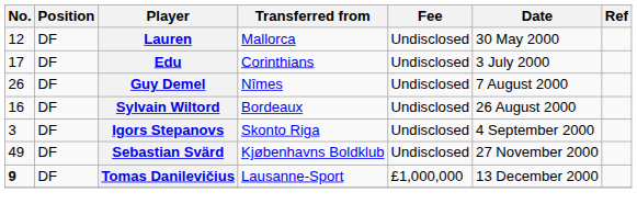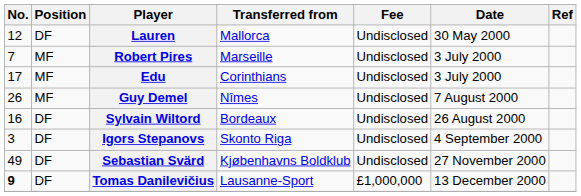+ row: 7 | MF | Robert Pires | Marseille | Undisclosed | 3 July 2000
Edu | Position: DF -> MF
Guy Demel | Position: DF -> MF
